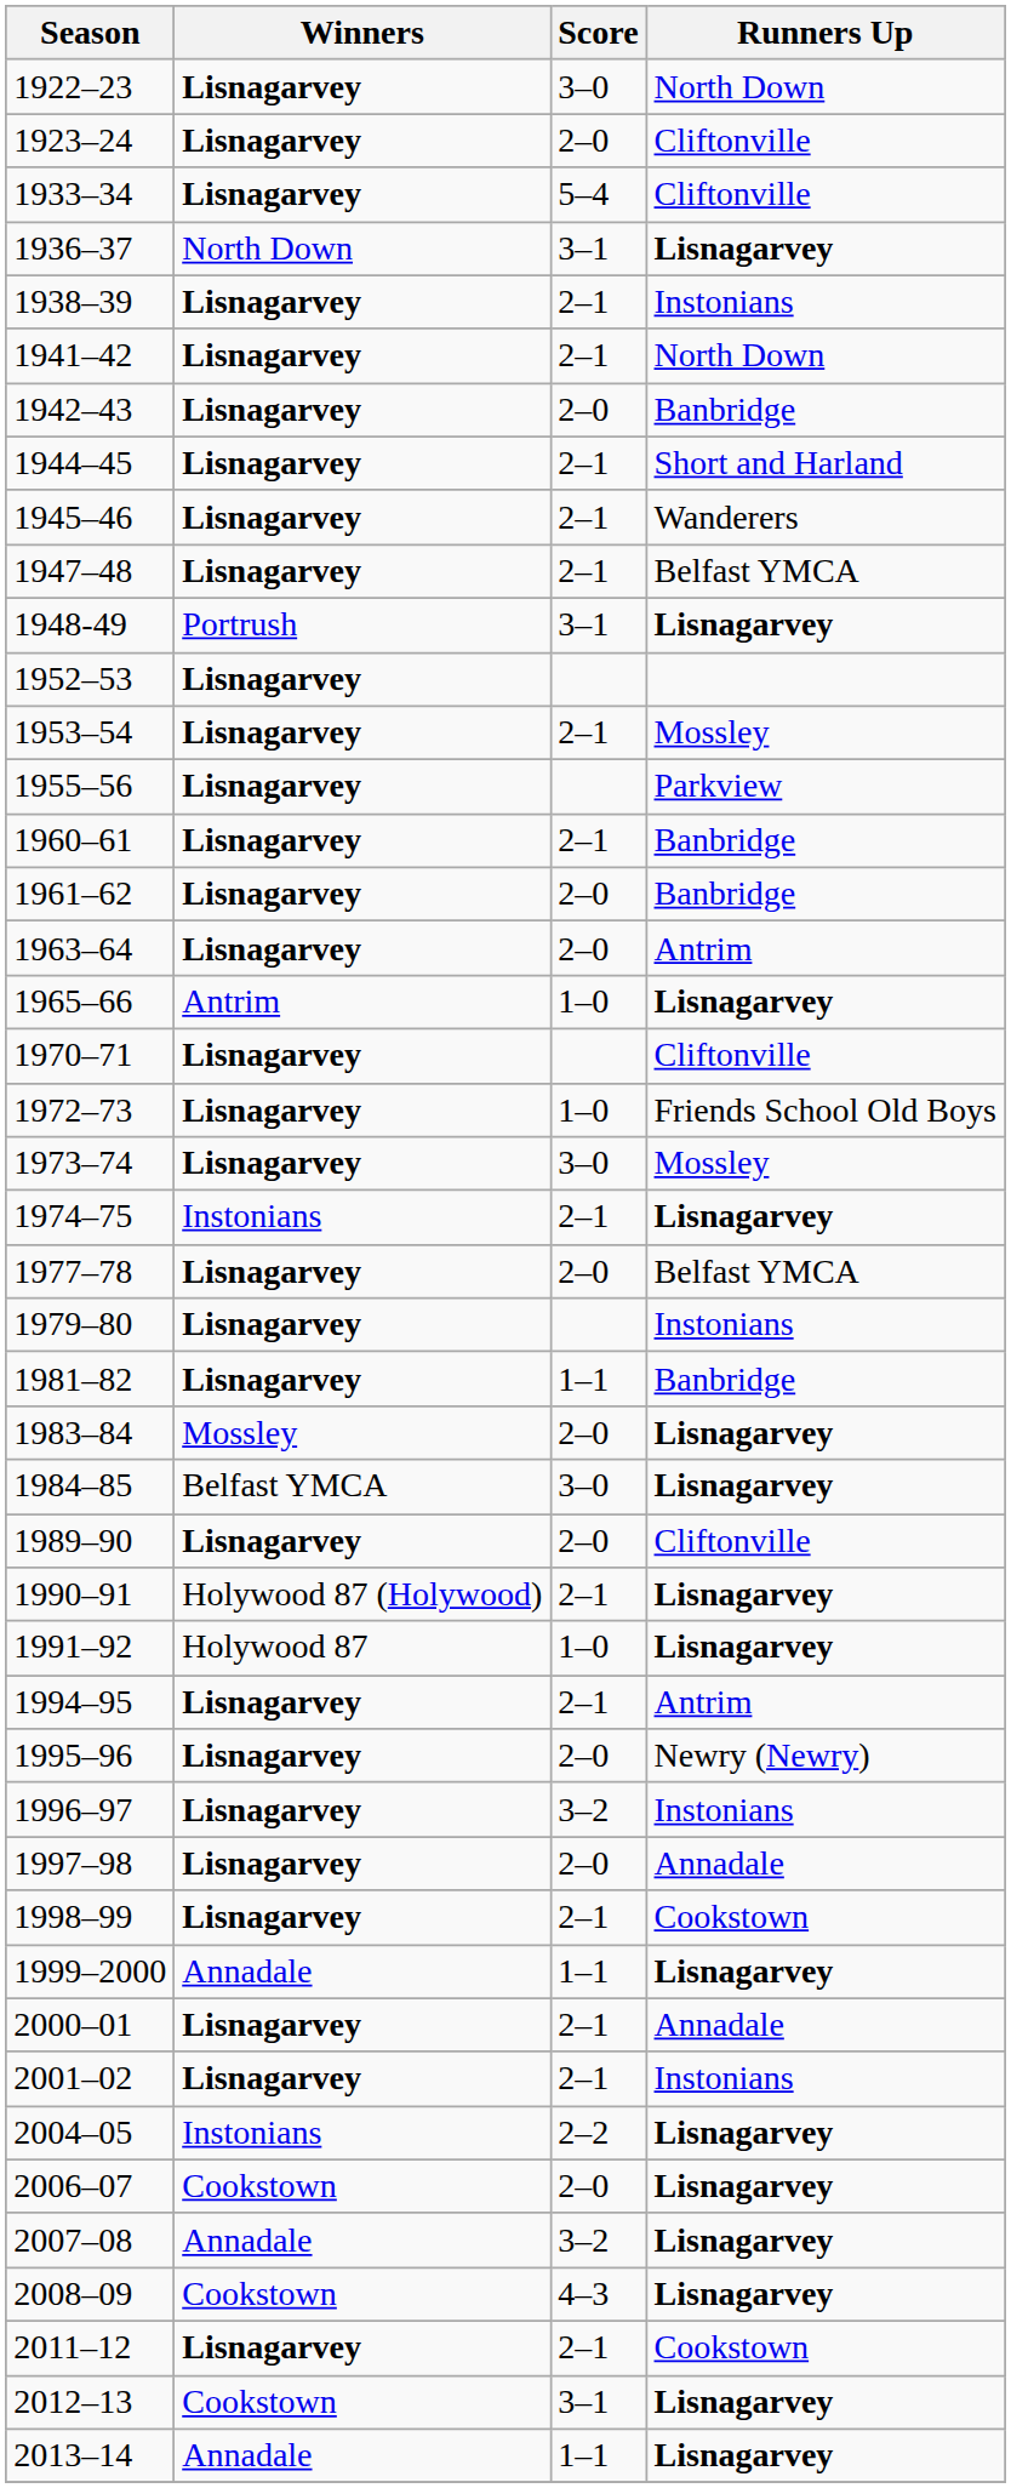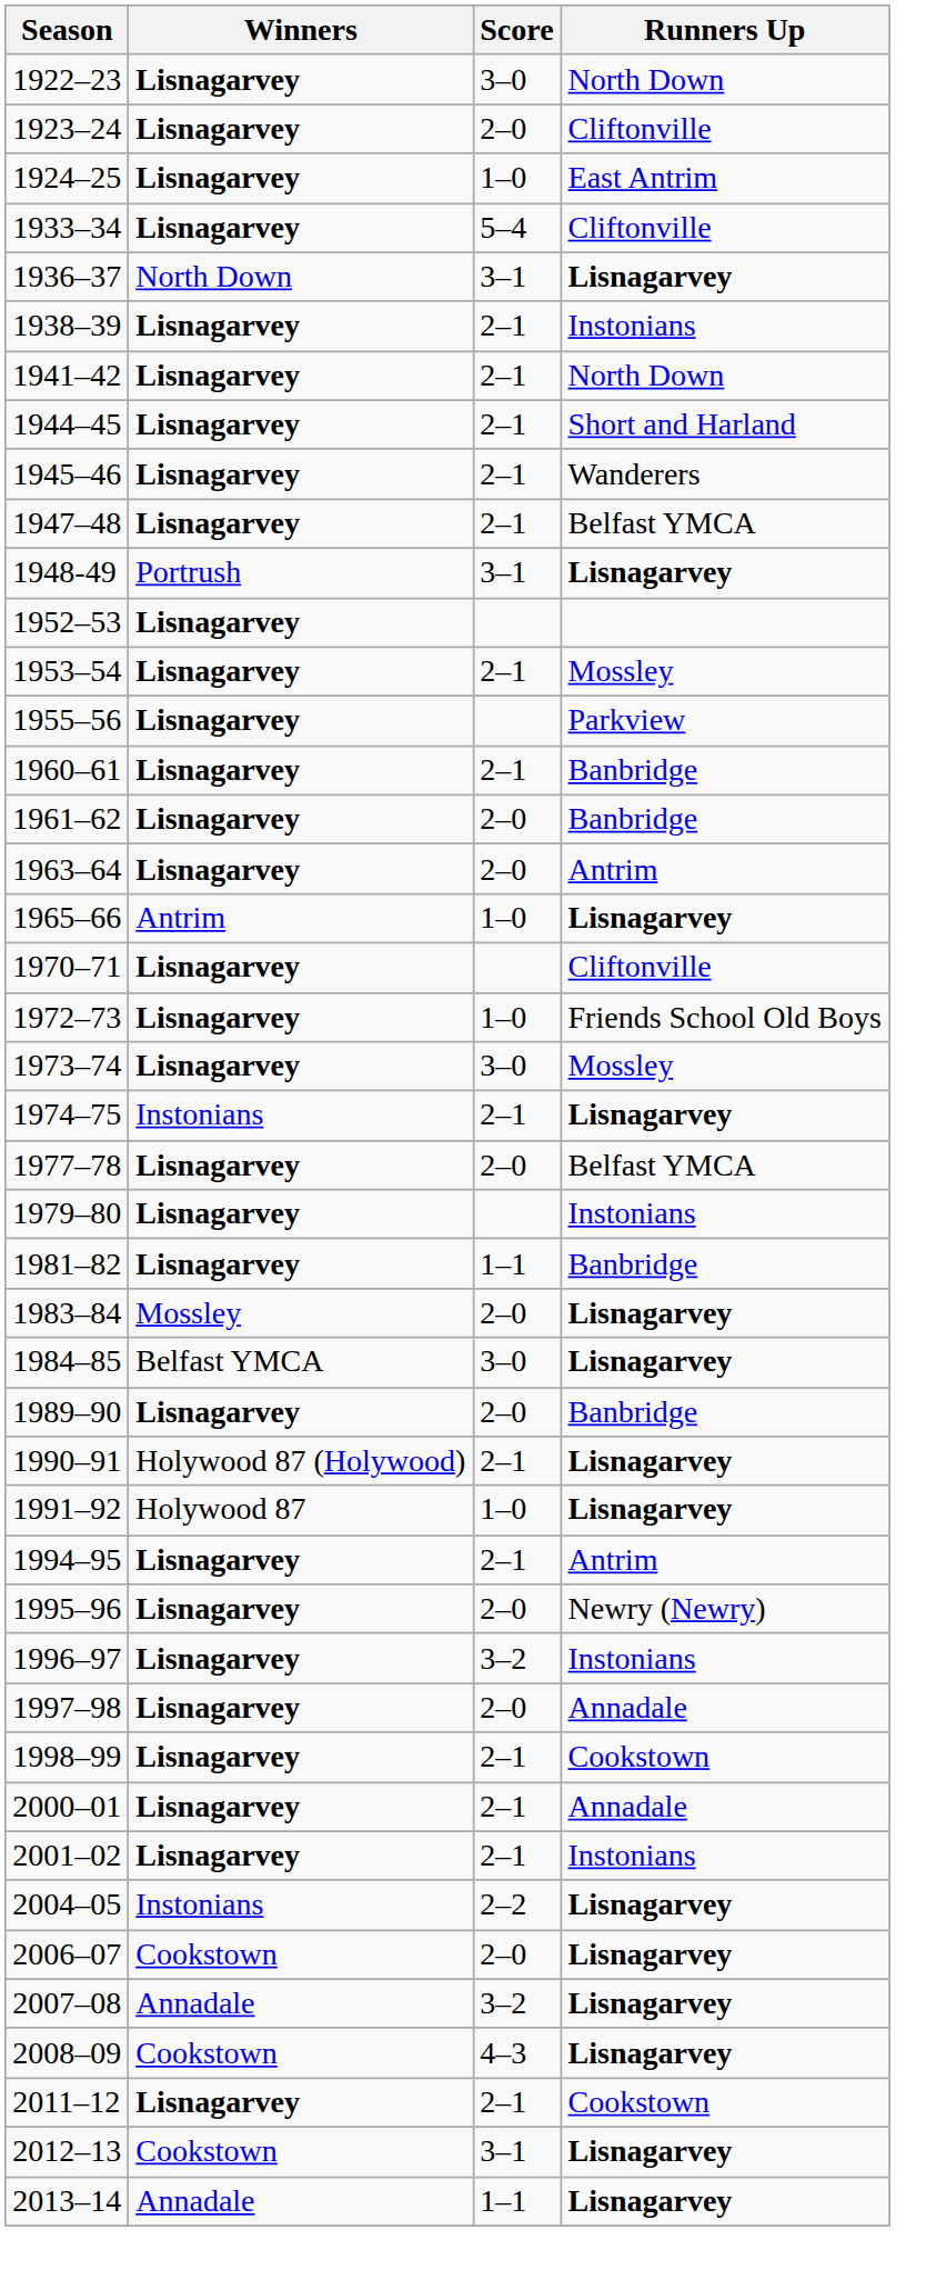+ row: 1924–25 | Lisnagarvey | 1–0 | East Antrim
- row: 1942–43 | Lisnagarvey | 2–0 | Banbridge
1989–90 | Runners Up: Cliftonville -> Banbridge
- row: 1999–2000 | Annadale | 1–1 | Lisnagarvey
